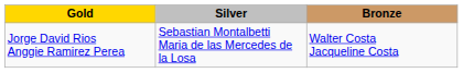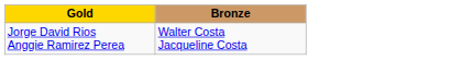- column: Silver | Sebastian Montalbetti Maria de las Mercedes de la Losa
